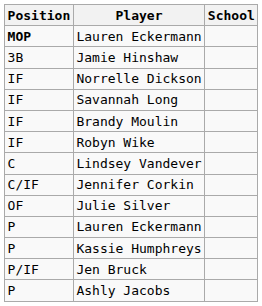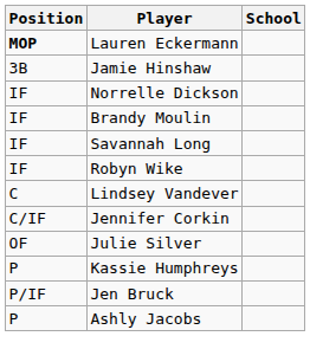rows swapped: Savannah Long <-> Brandy Moulin
- row: P | Lauren Eckermann
